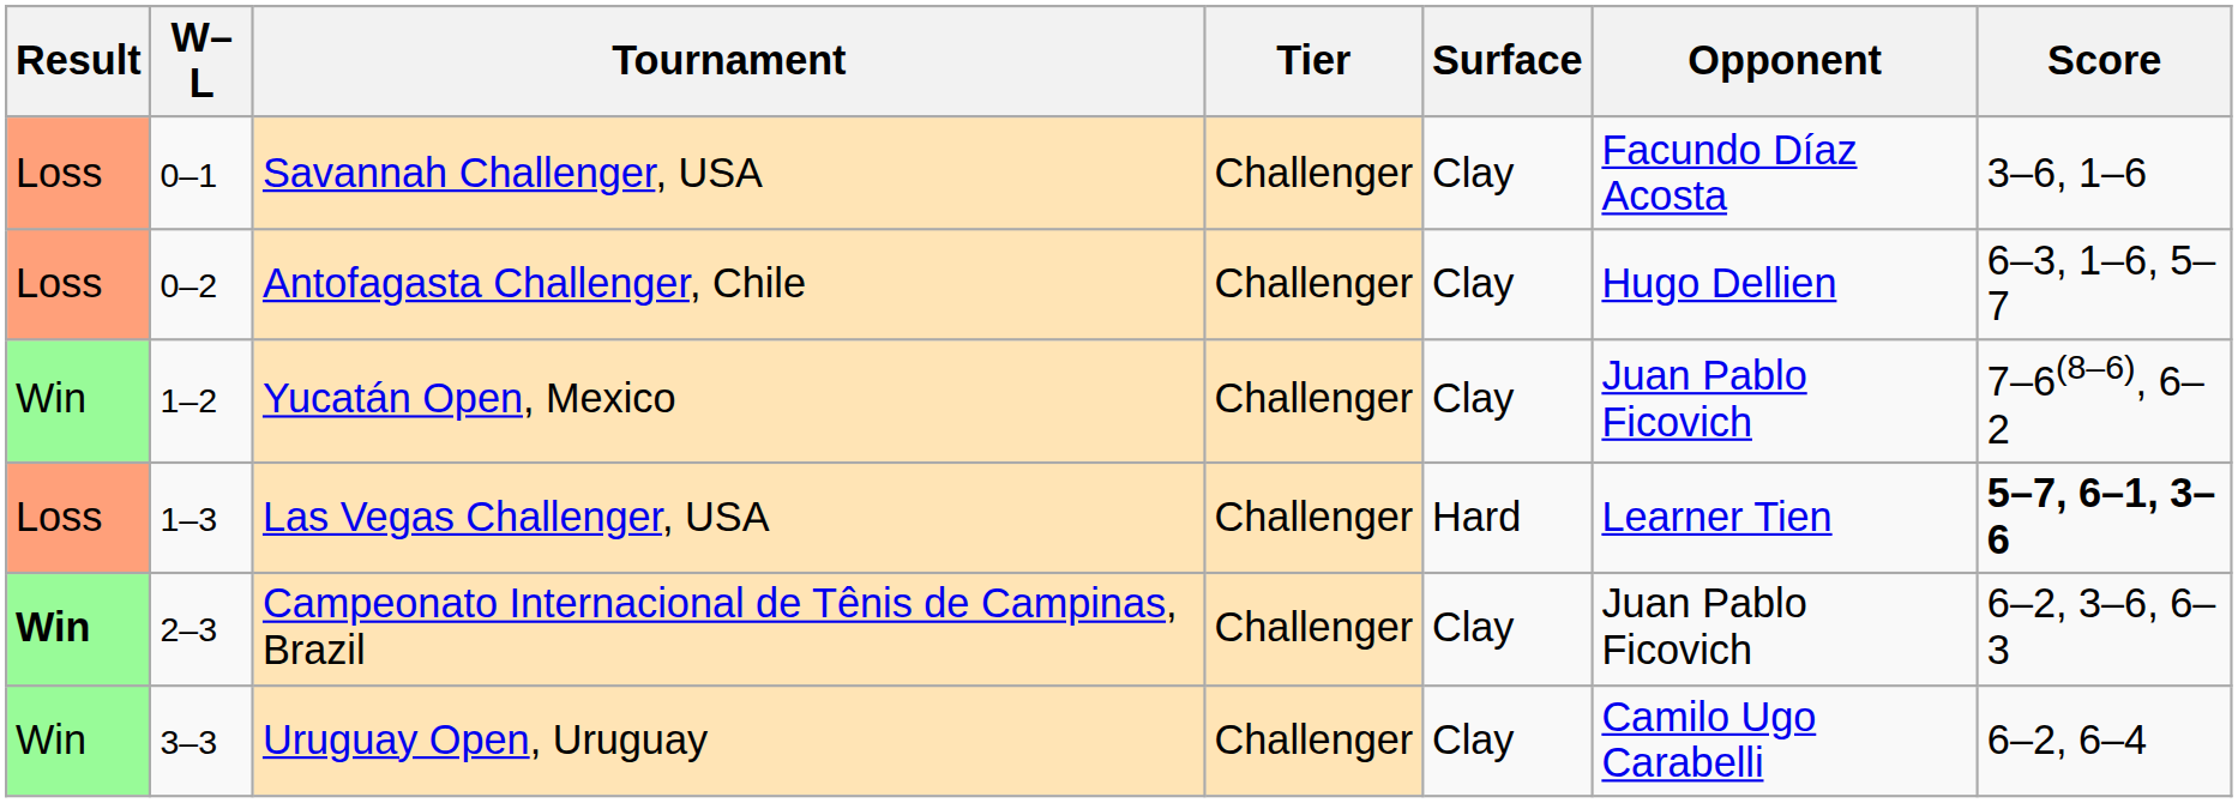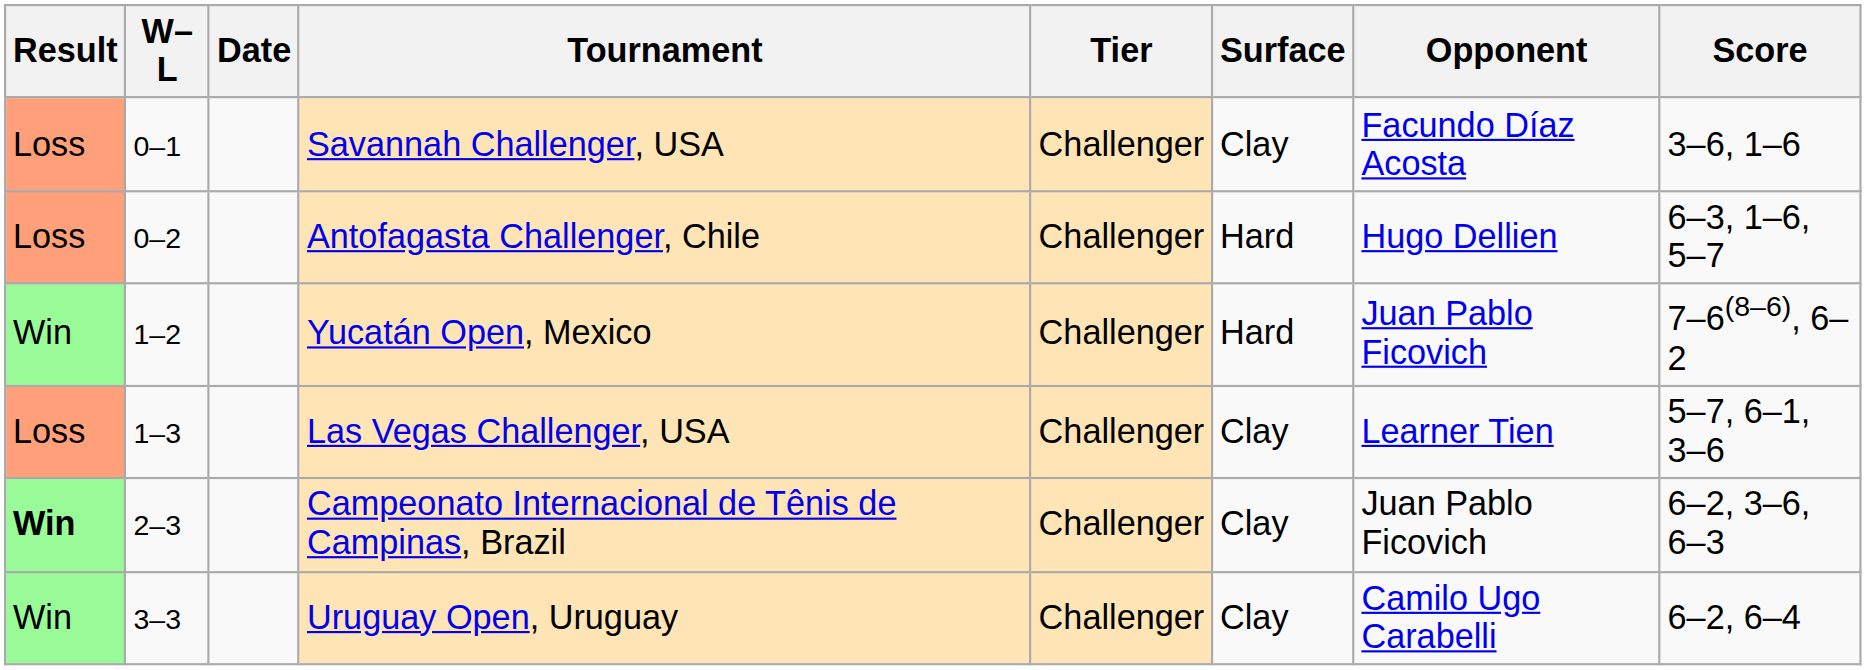+ column: Date
Antofagasta Challenger, Chile | Surface: Clay -> Hard
Yucatán Open, Mexico | Surface: Clay -> Hard
Las Vegas Challenger, USA | Surface: Hard -> Clay
Las Vegas Challenger, USA | Score: bold -> normal
